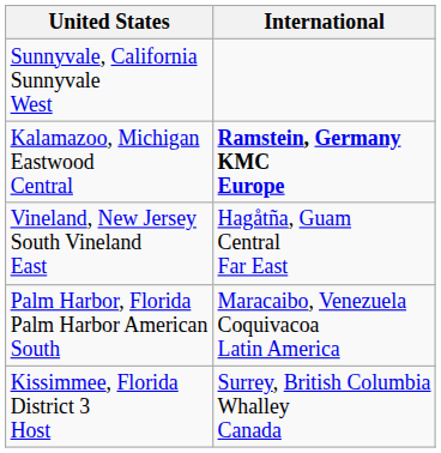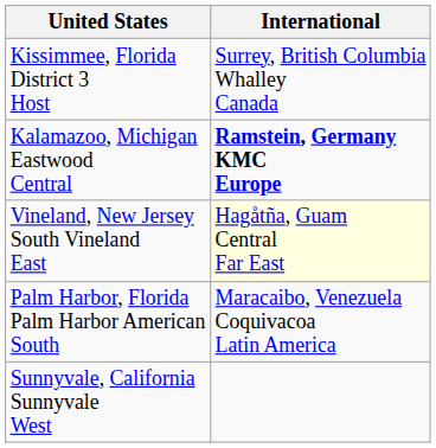rows swapped: Kissimmee, Florida District 3 Host <-> Sunnyvale, California Sunnyvale West
Vineland, New Jersey South Vineland East | International: no background -> lightyellow background
